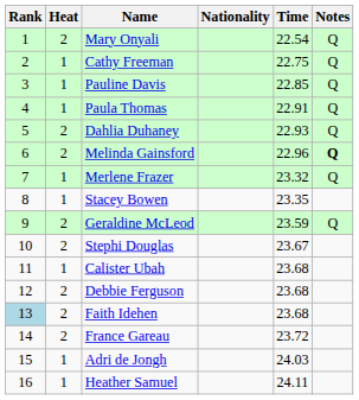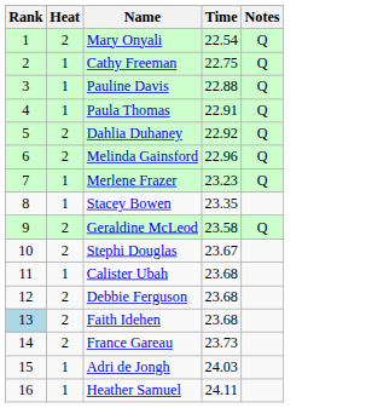- column: Nationality
Pauline Davis | Time: 22.85 -> 22.88
Dahlia Duhaney | Time: 22.93 -> 22.92
Melinda Gainsford | Notes: bold -> normal
Merlene Frazer | Time: 23.32 -> 23.23
Geraldine McLeod | Time: 23.59 -> 23.58
France Gareau | Time: 23.72 -> 23.73
